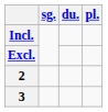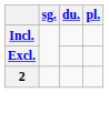- row: 3
